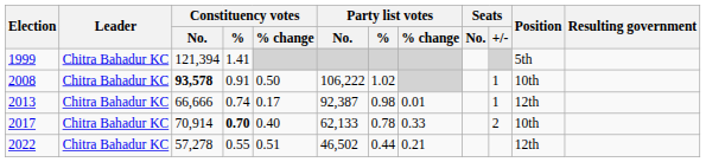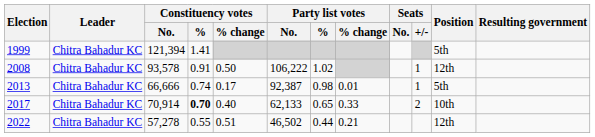2008 | Constituency votes / No.: bold -> normal
2008 | Position: 10th -> 12th
2013 | Position: 12th -> 5th
2017 | Party list votes / %: 0.78 -> 0.65
